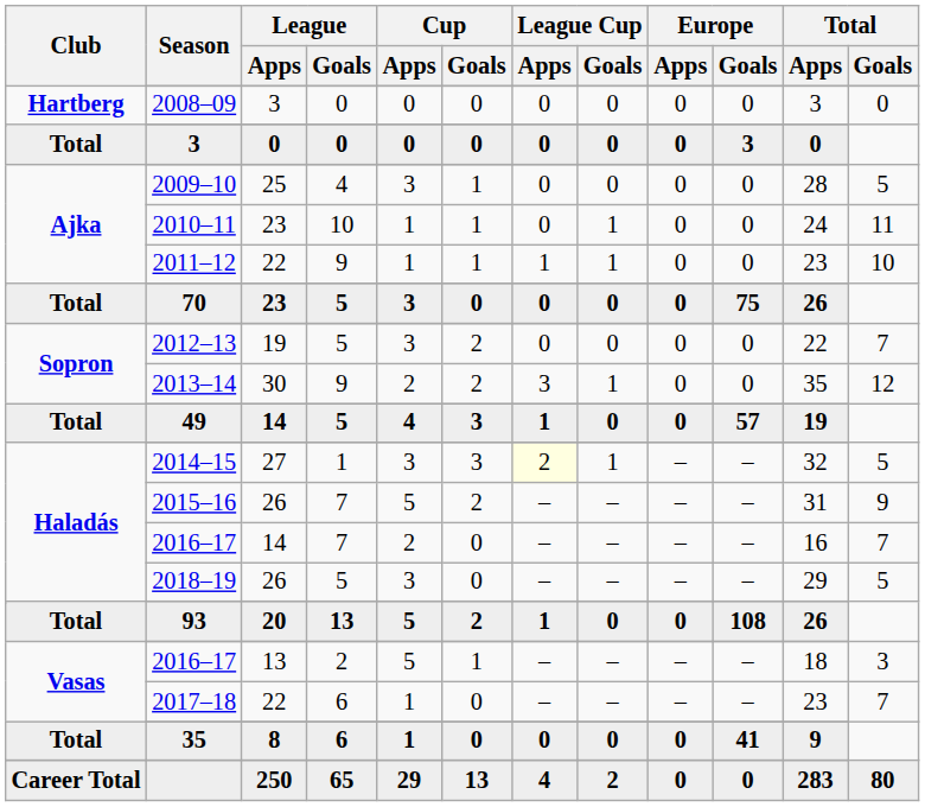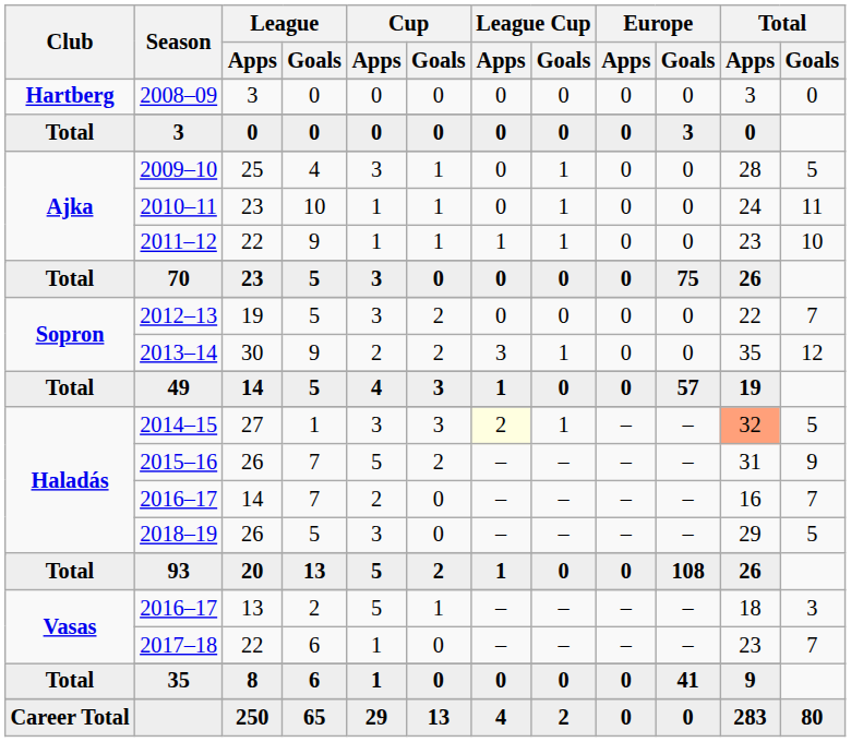2009–10 | League Cup / Goals: 0 -> 1
2014–15 | Total / Apps: no background -> lightsalmon background
